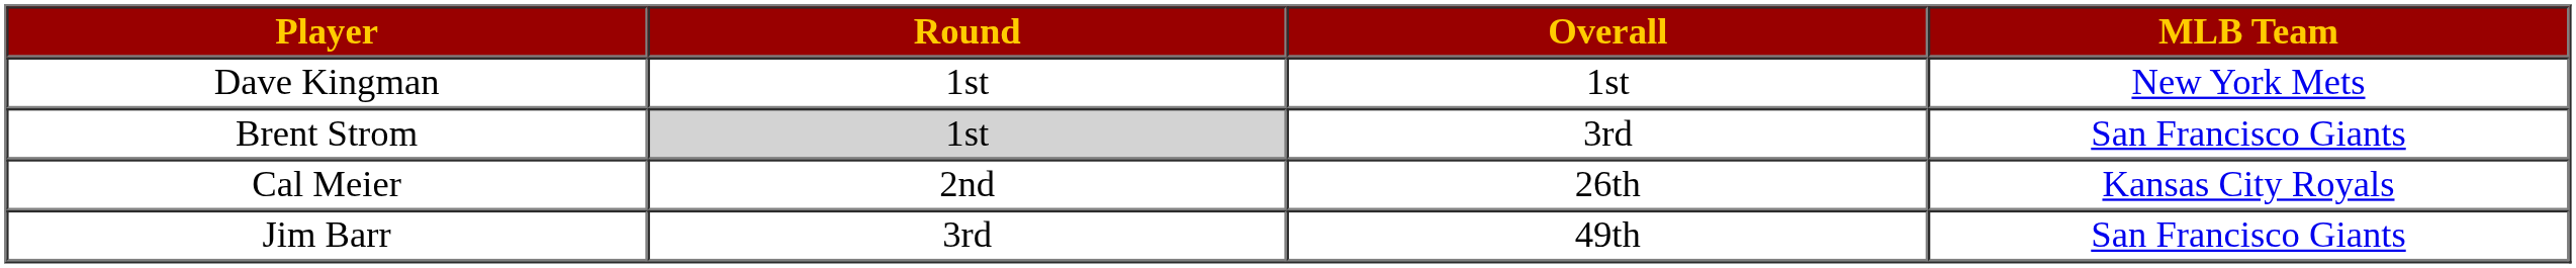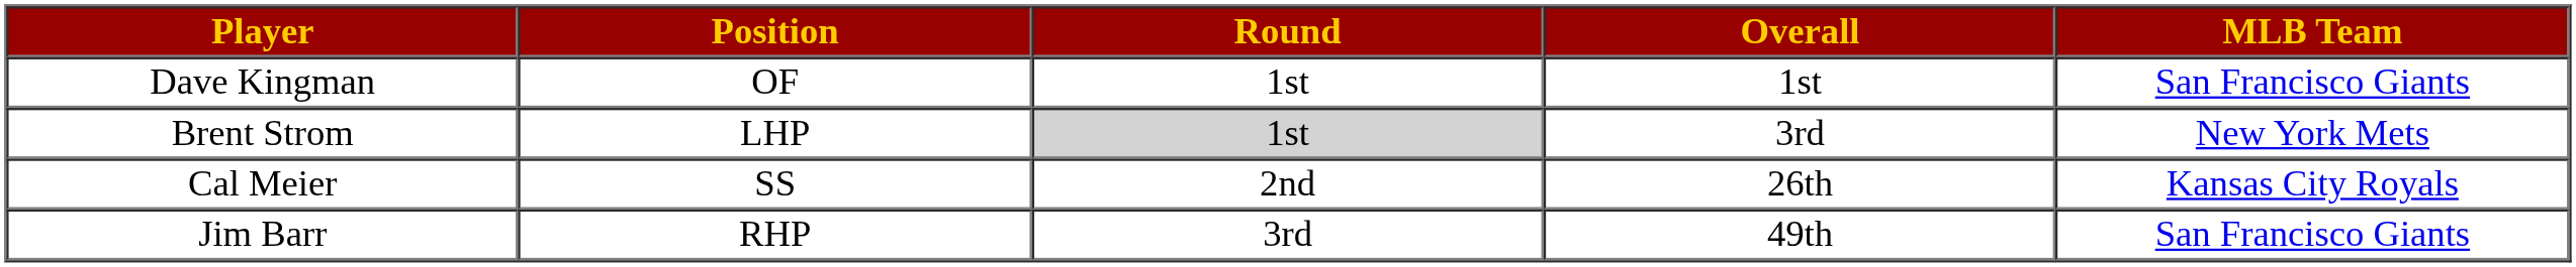+ column: Position | OF | LHP | SS | RHP
Dave Kingman | MLB Team: New York Mets -> San Francisco Giants
Brent Strom | MLB Team: San Francisco Giants -> New York Mets
